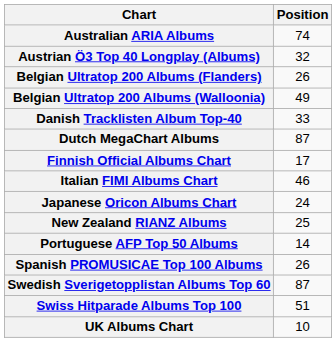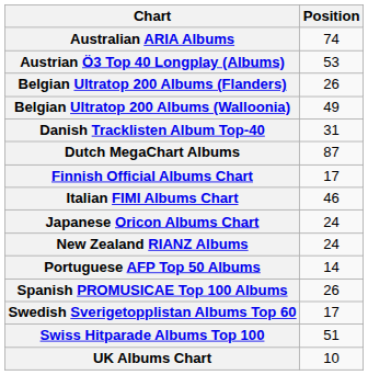Austrian Ö3 Top 40 Longplay (Albums) | Position: 32 -> 53
Danish Tracklisten Album Top-40 | Position: 33 -> 31
New Zealand RIANZ Albums | Position: 25 -> 24
Swedish Sverigetopplistan Albums Top 60 | Position: 87 -> 17
